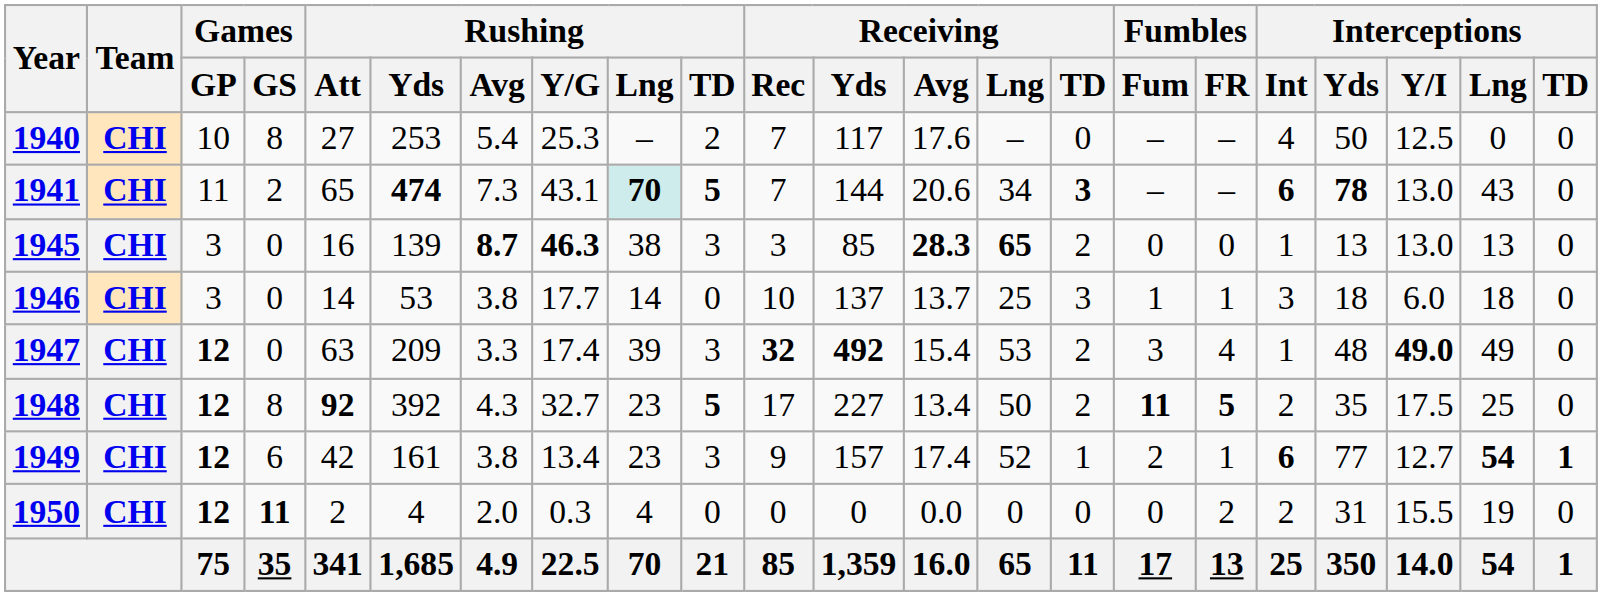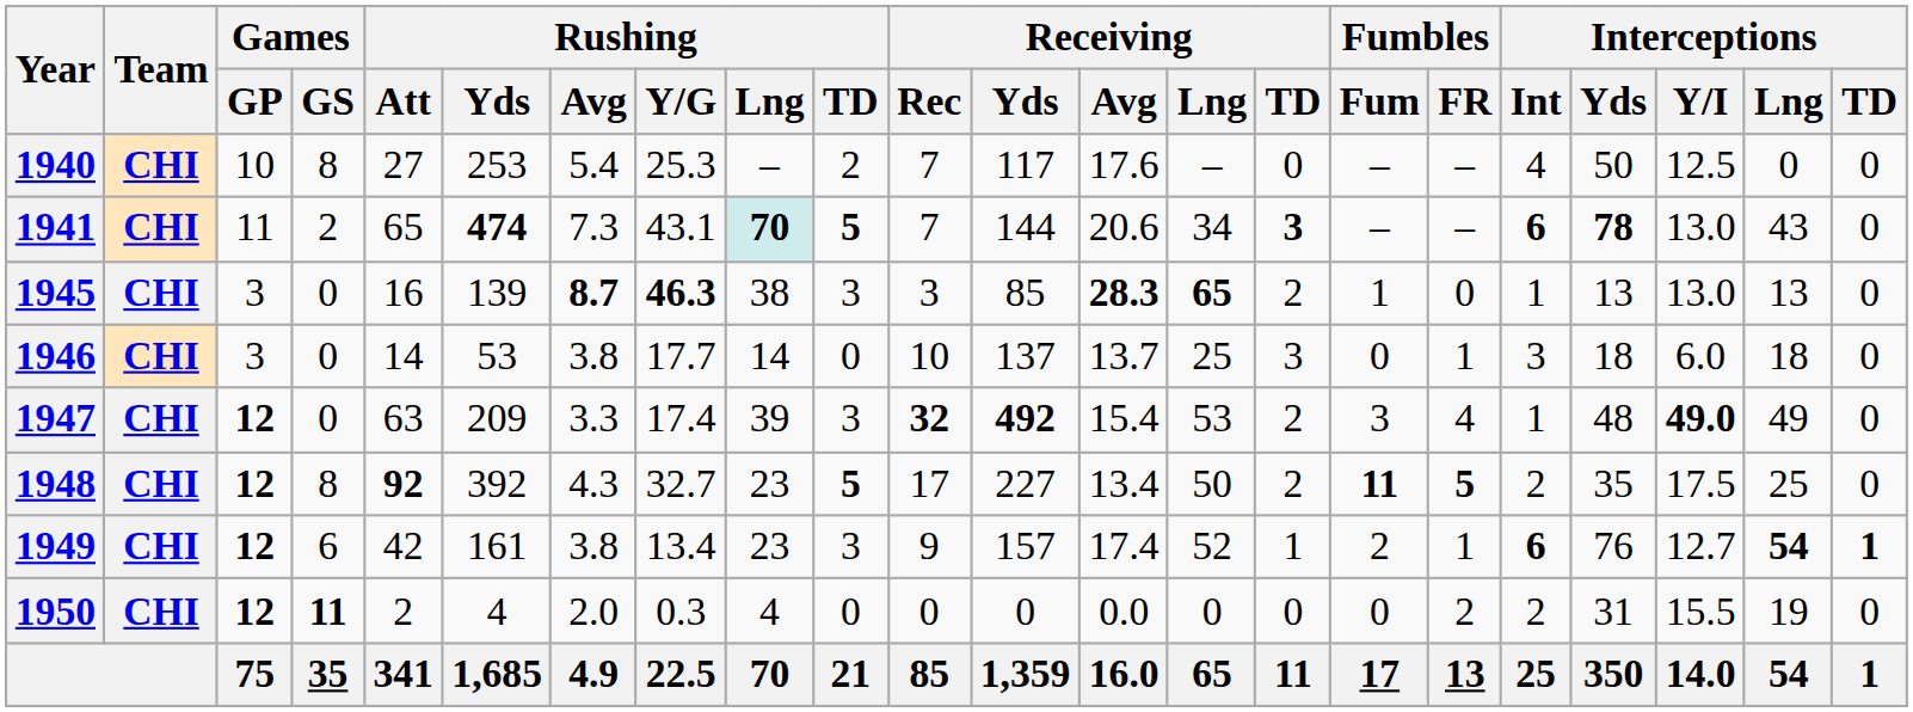1945 | Fumbles / Fum: 0 -> 1
1946 | Fumbles / Fum: 1 -> 0
1949 | Interceptions / Yds: 77 -> 76
